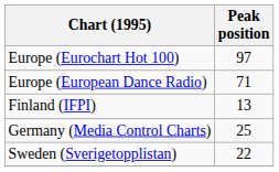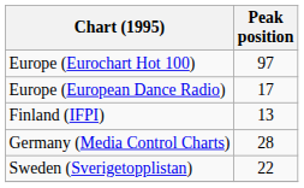Europe (European Dance Radio) | Peak position: 71 -> 17
Germany (Media Control Charts) | Peak position: 25 -> 28
